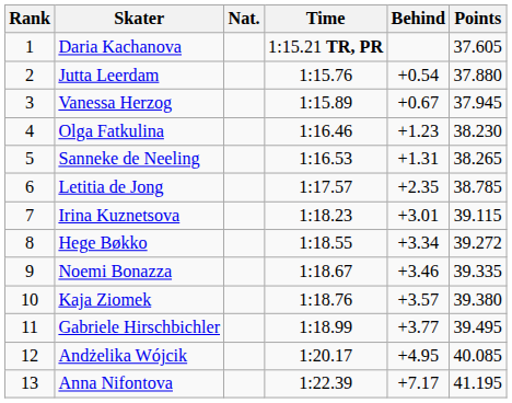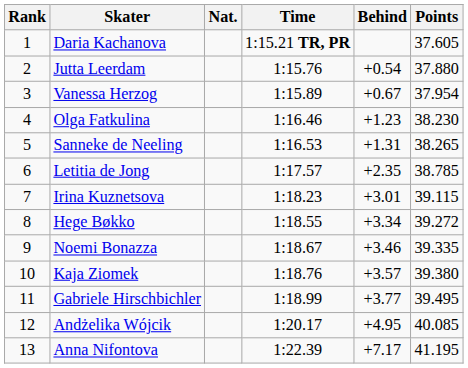Vanessa Herzog | Points: 37.945 -> 37.954
